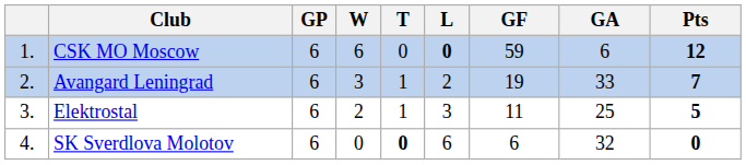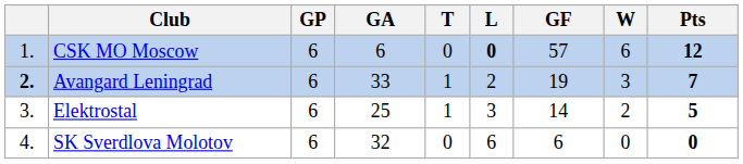columns swapped: W <-> GA
CSK MO Moscow | GF: 59 -> 57
Avangard Leningrad | column 1: normal -> bold
Elektrostal | GF: 11 -> 14
SK Sverdlova Molotov | T: bold -> normal
